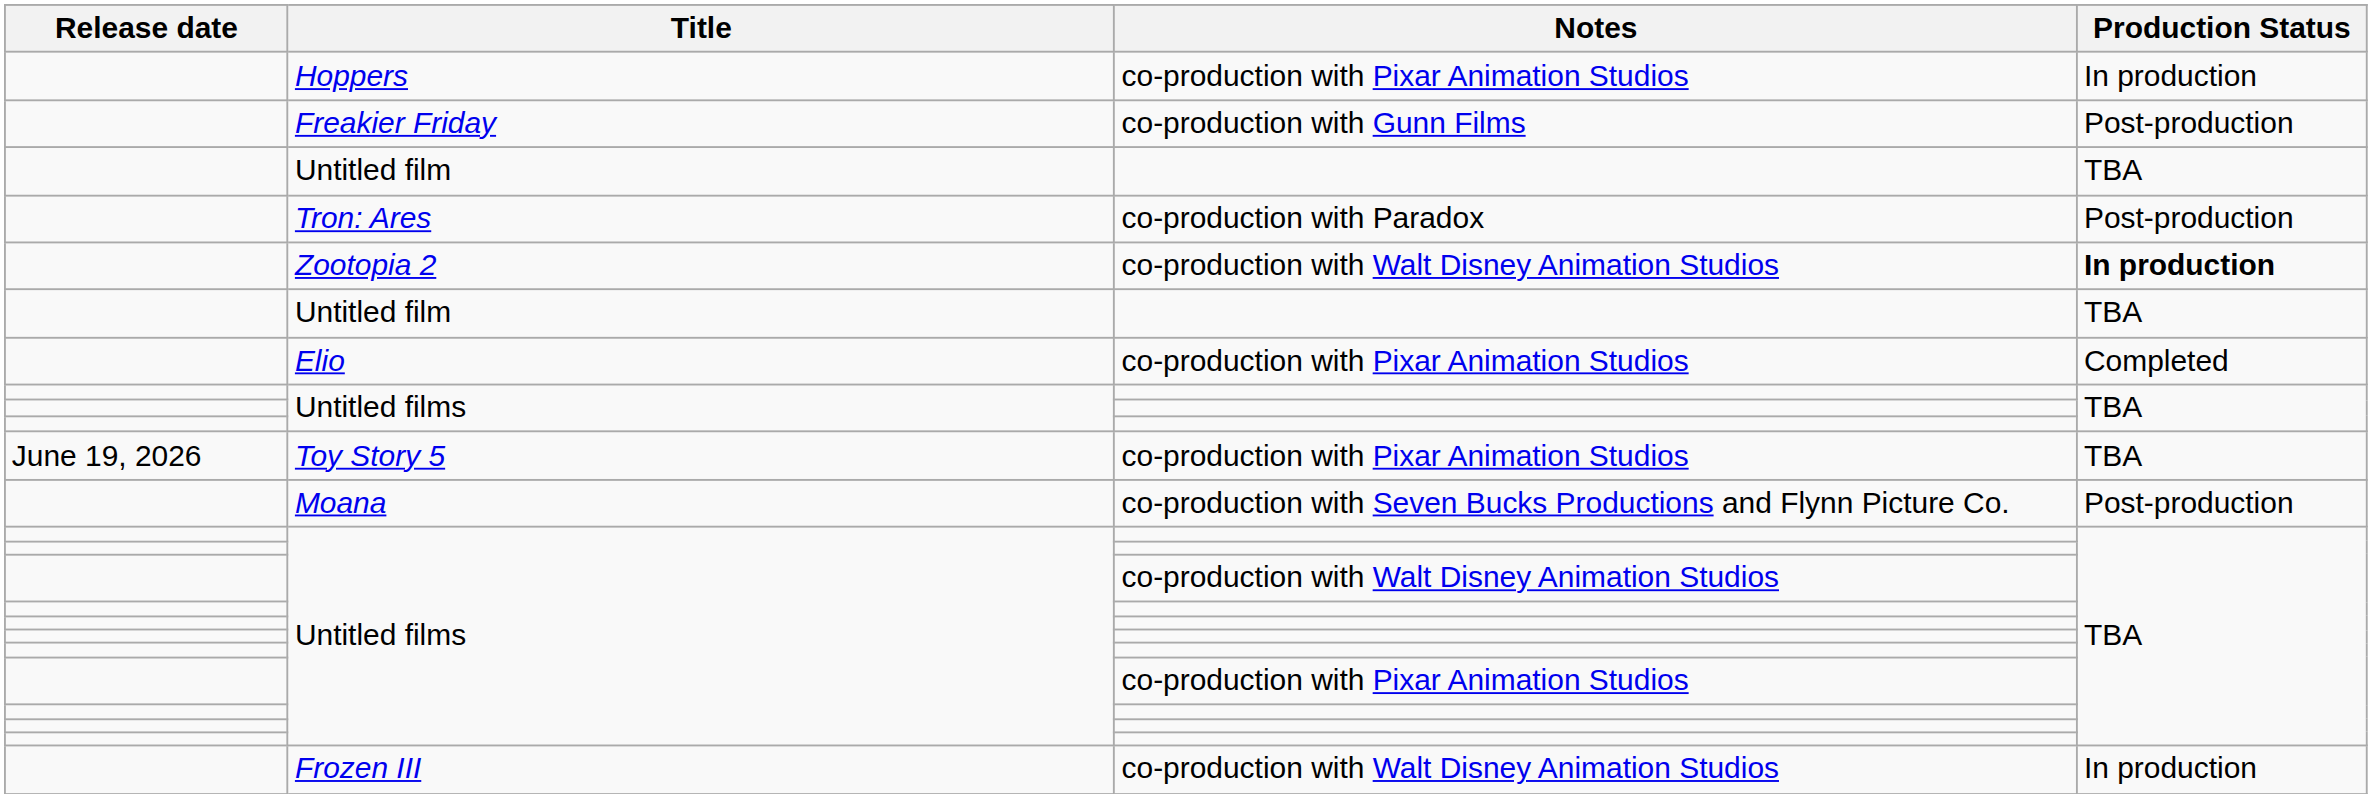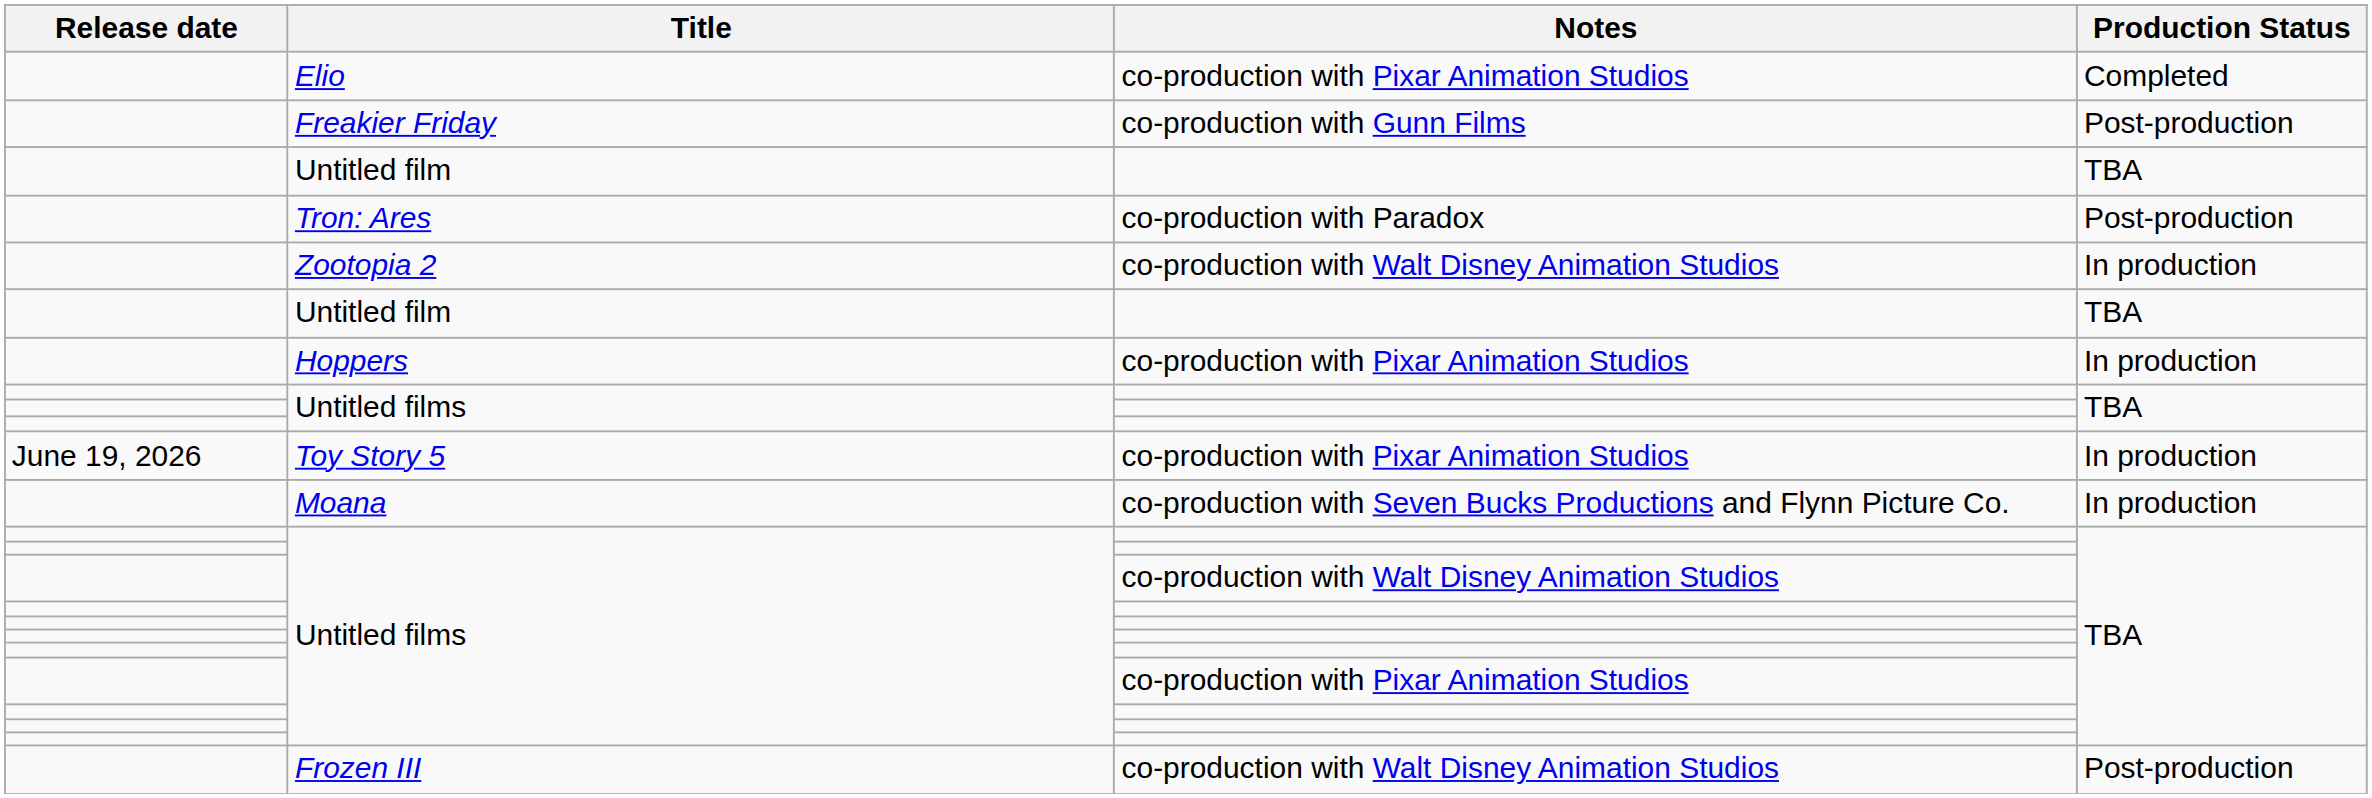rows swapped: Elio <-> Hoppers
Zootopia 2 | Production Status: bold -> normal
Toy Story 5 | Production Status: TBA -> In production
Moana | Production Status: Post-production -> In production
Frozen III | Production Status: In production -> Post-production
